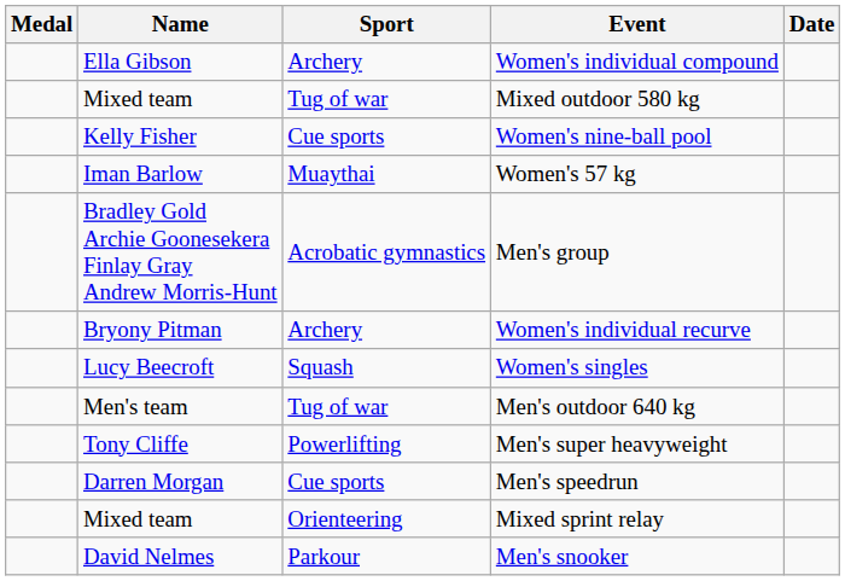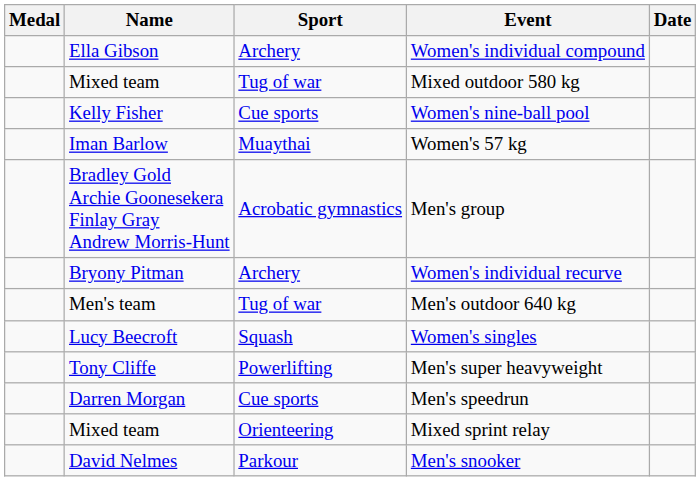rows swapped: Men's outdoor 640 kg <-> Women's singles
